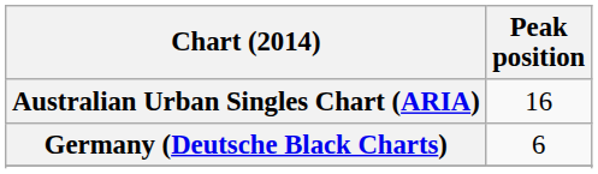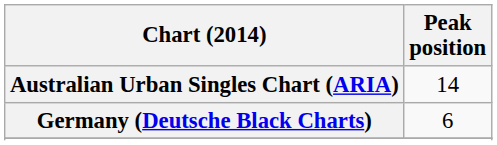Australian Urban Singles Chart (ARIA) | Peak position: 16 -> 14
